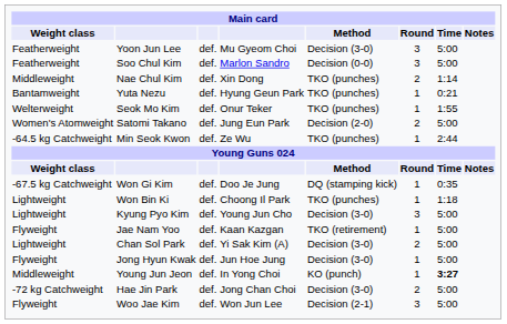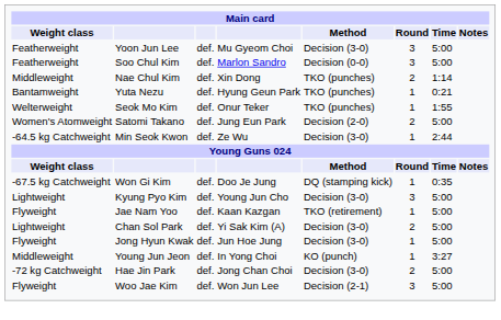Min Seok Kwon | Method: TKO (punches) -> Decision (3-0)
- row: Lightweight | Won Bin Ki | def. | Choong Il Park | TKO (punches) | 1 | 1:18
Young Jun Jeon | Time: bold -> normal
